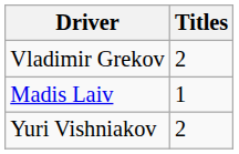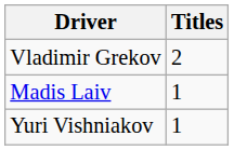Yuri Vishniakov | Titles: 2 -> 1
